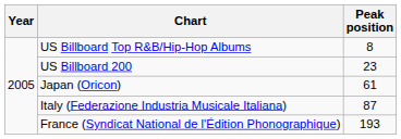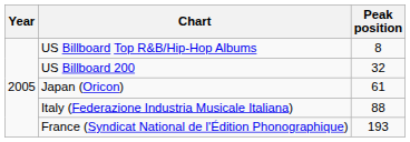US Billboard 200 | Peak position: 23 -> 32
Italy (Federazione Industria Musicale Italiana) | Peak position: 87 -> 88
